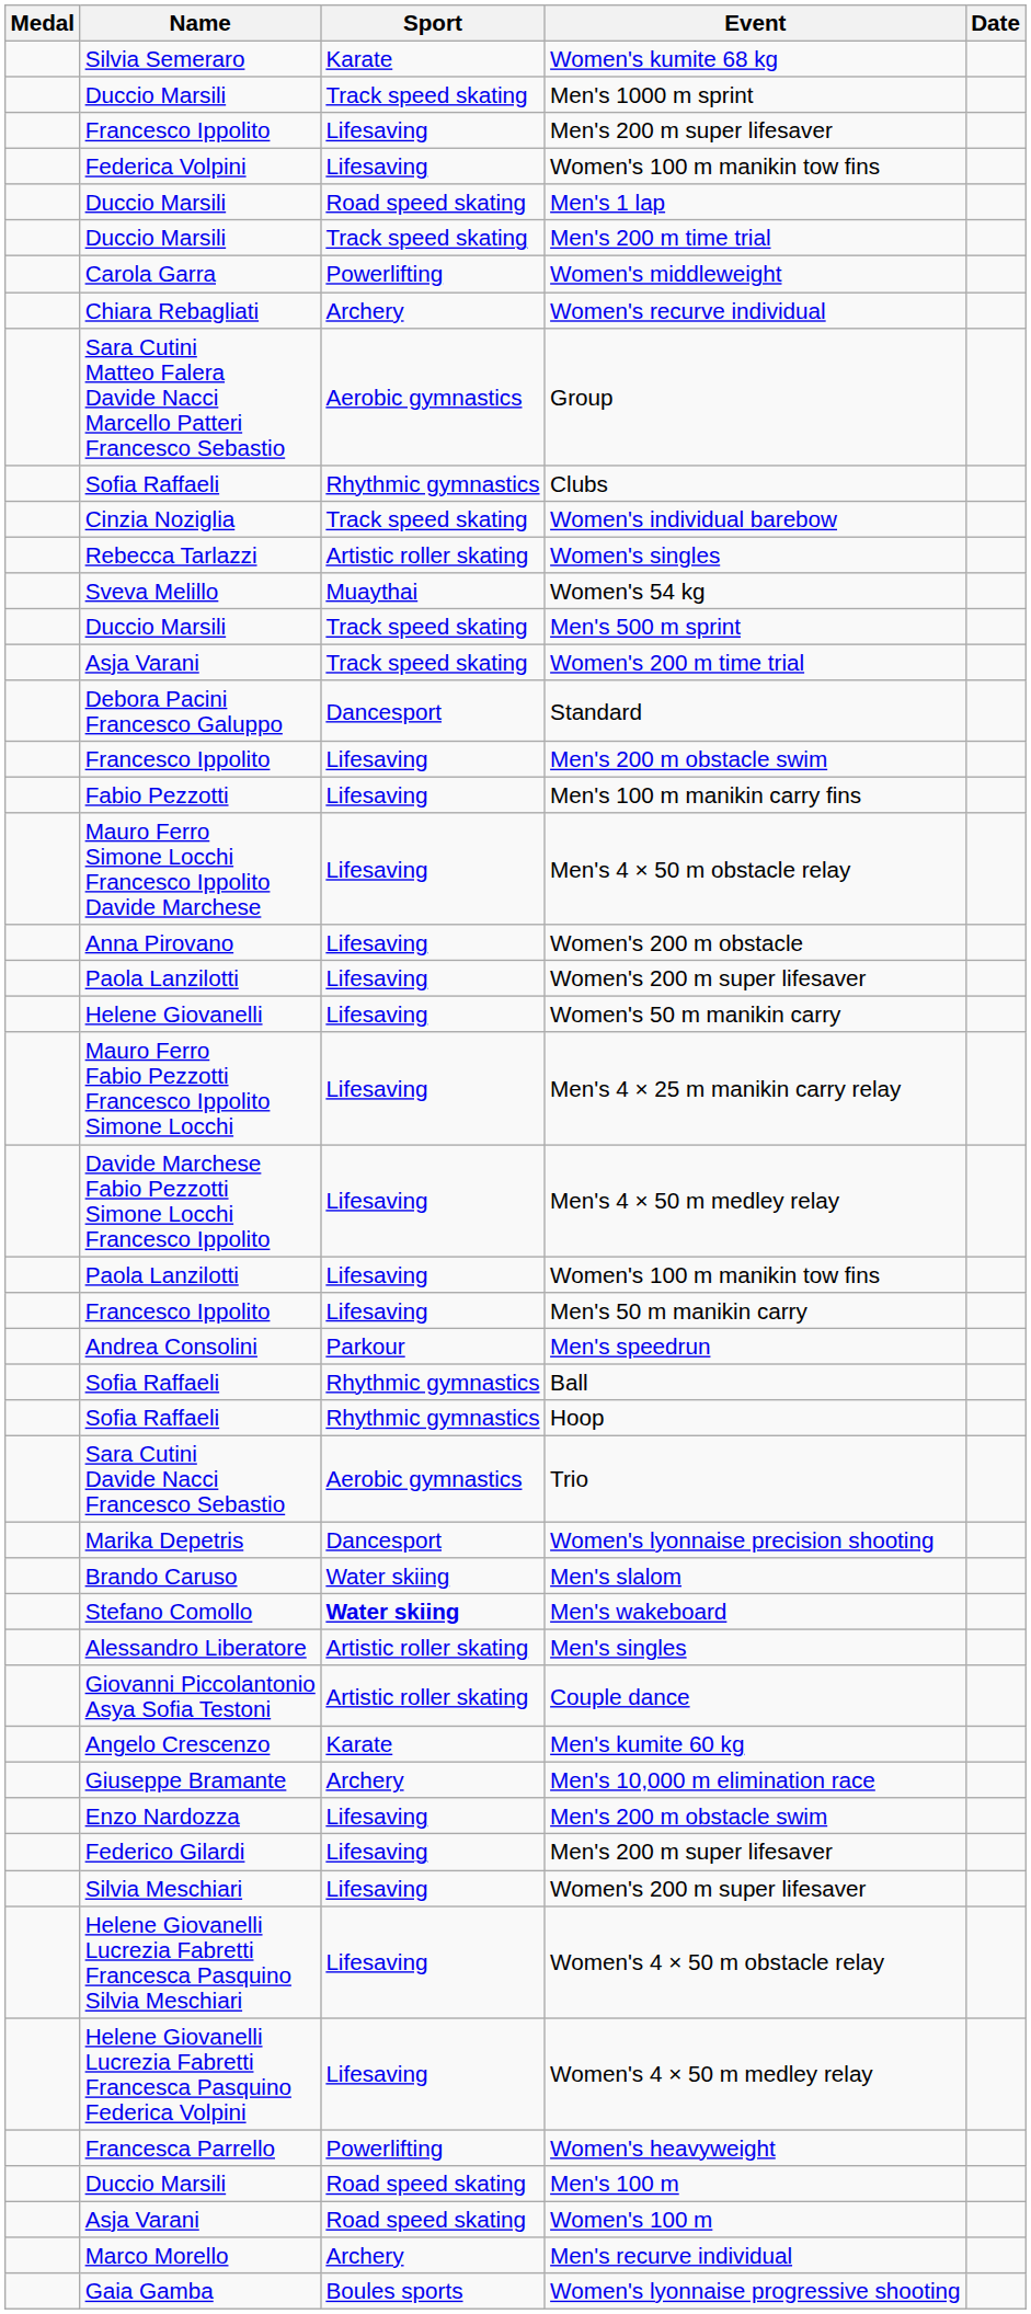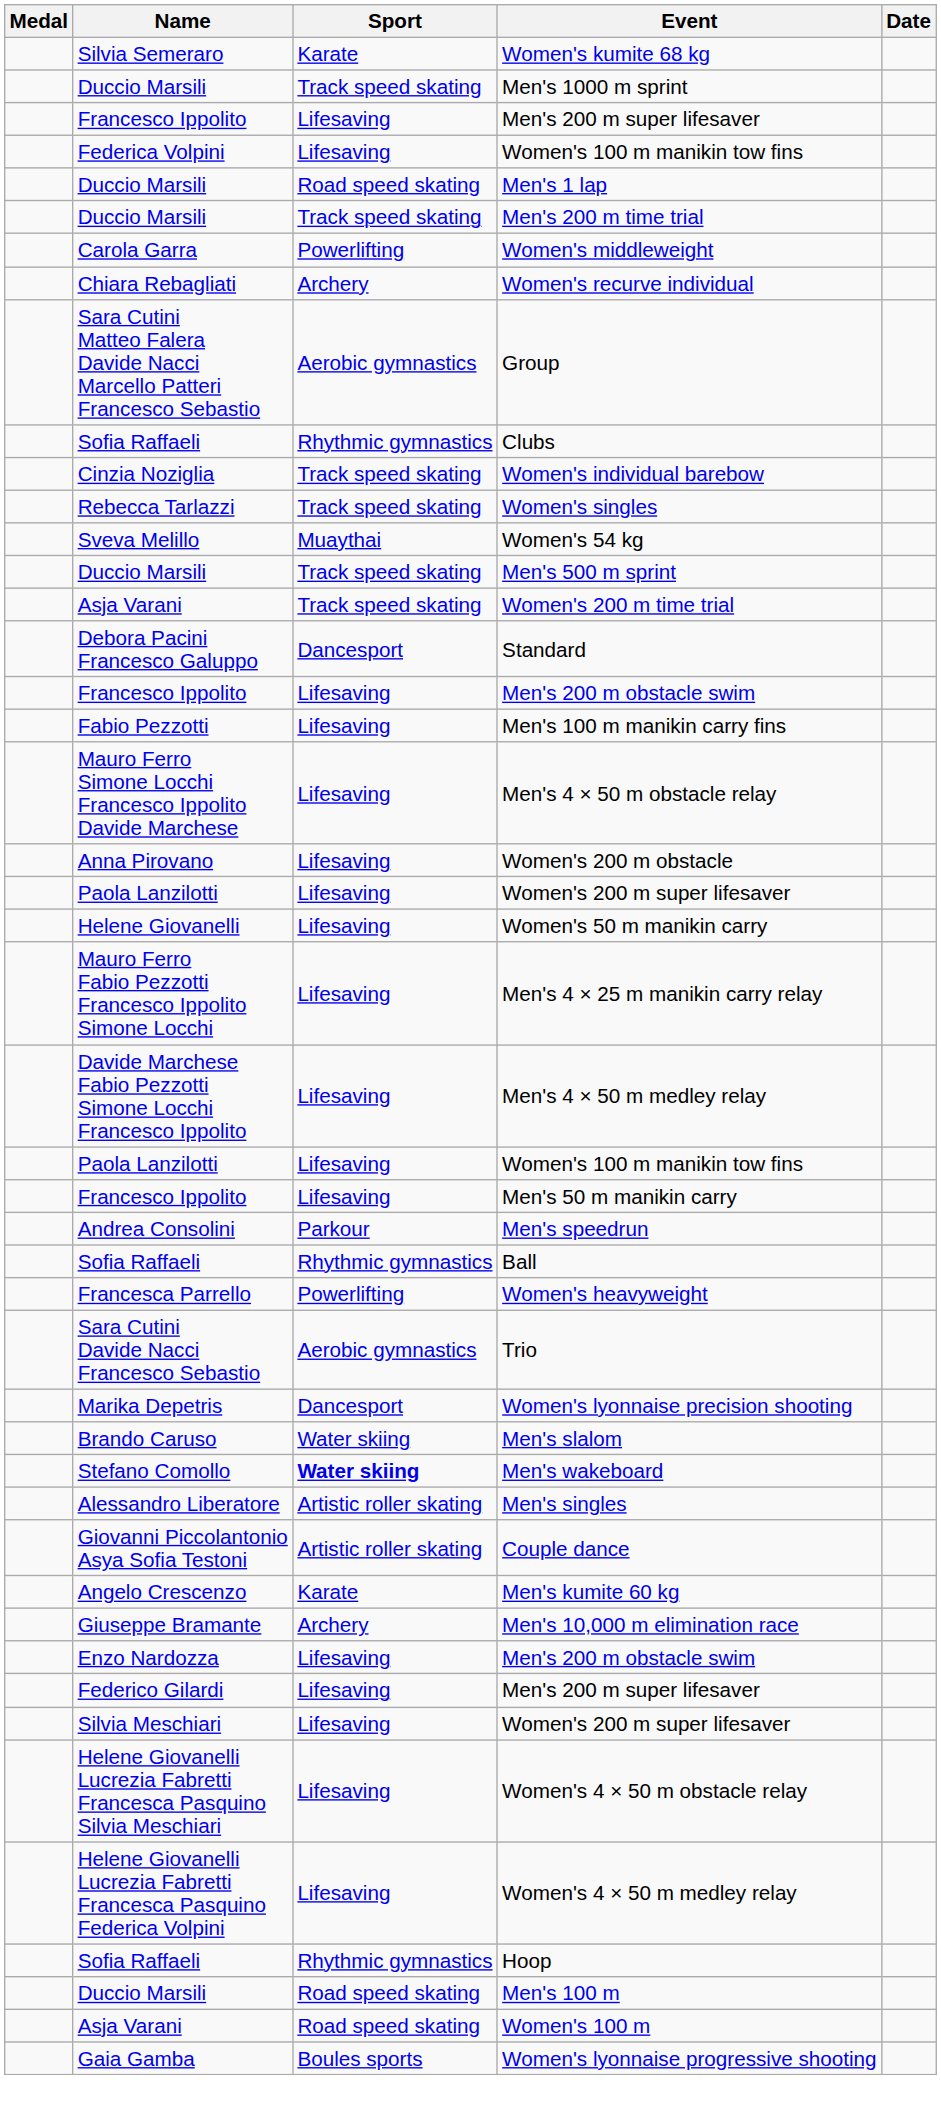Women's singles | Sport: Artistic roller skating -> Track speed skating
rows swapped: Hoop <-> Women's heavyweight
- row: Marco Morello | Archery | Men's recurve individual
